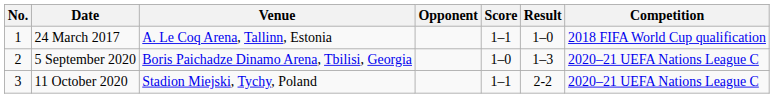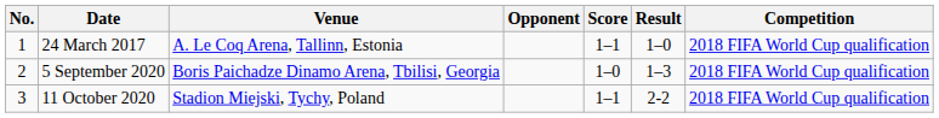5 September 2020 | Competition: 2020–21 UEFA Nations League C -> 2018 FIFA World Cup qualification
11 October 2020 | Competition: 2020–21 UEFA Nations League C -> 2018 FIFA World Cup qualification
